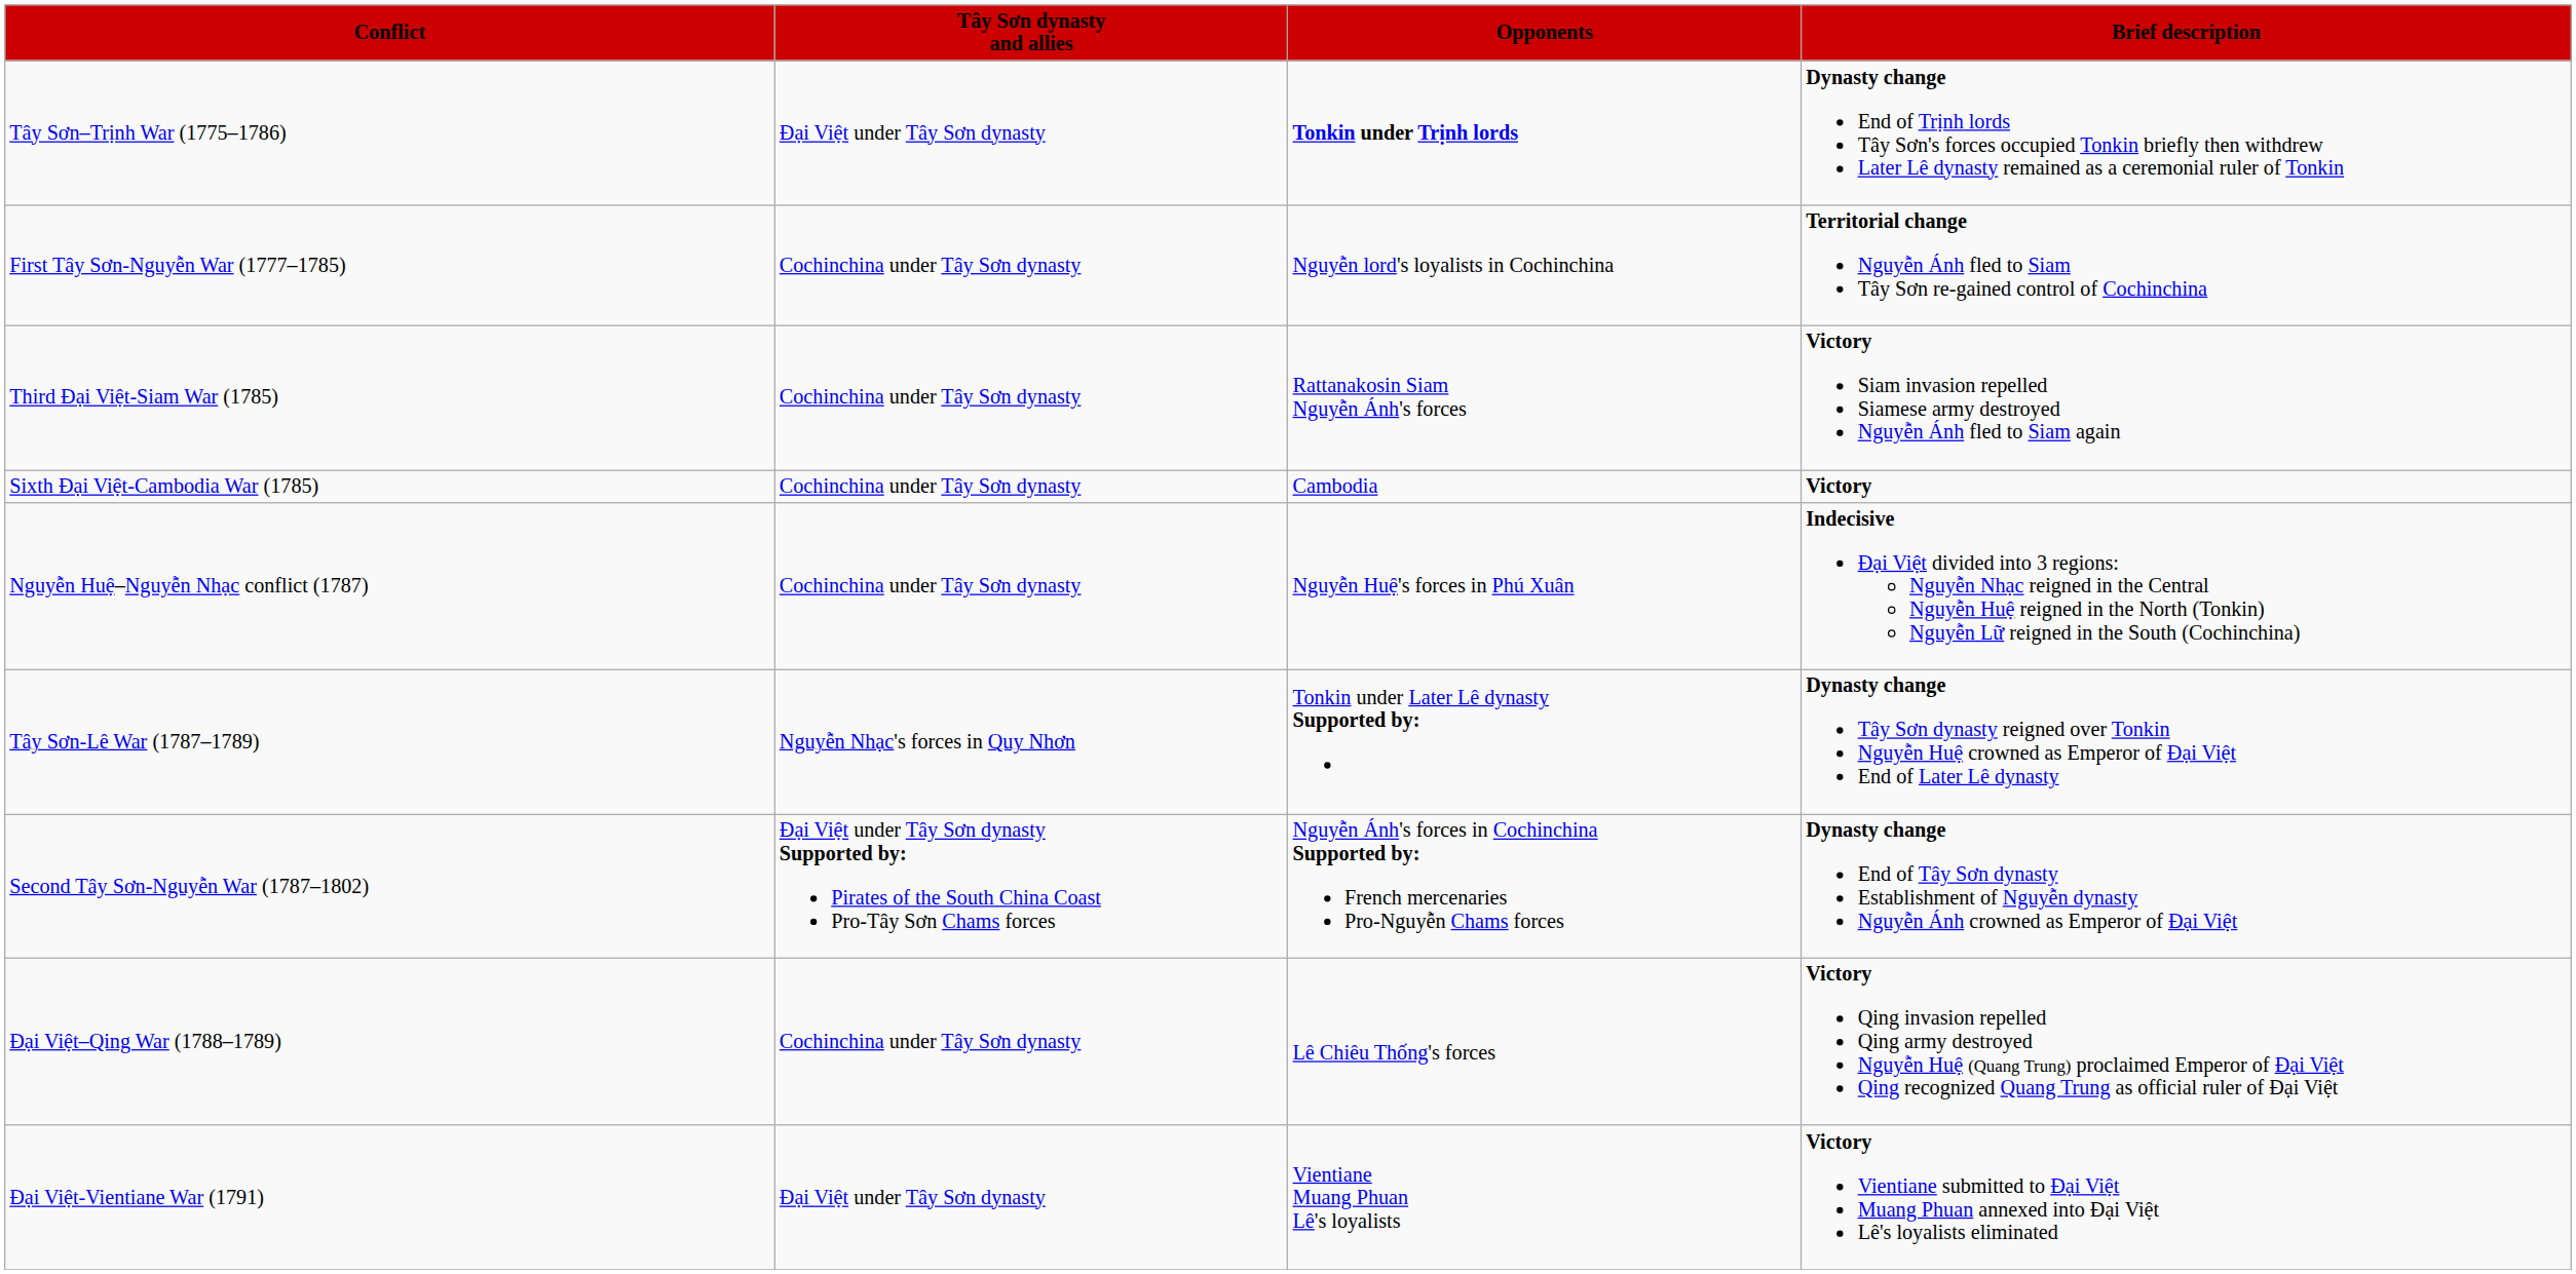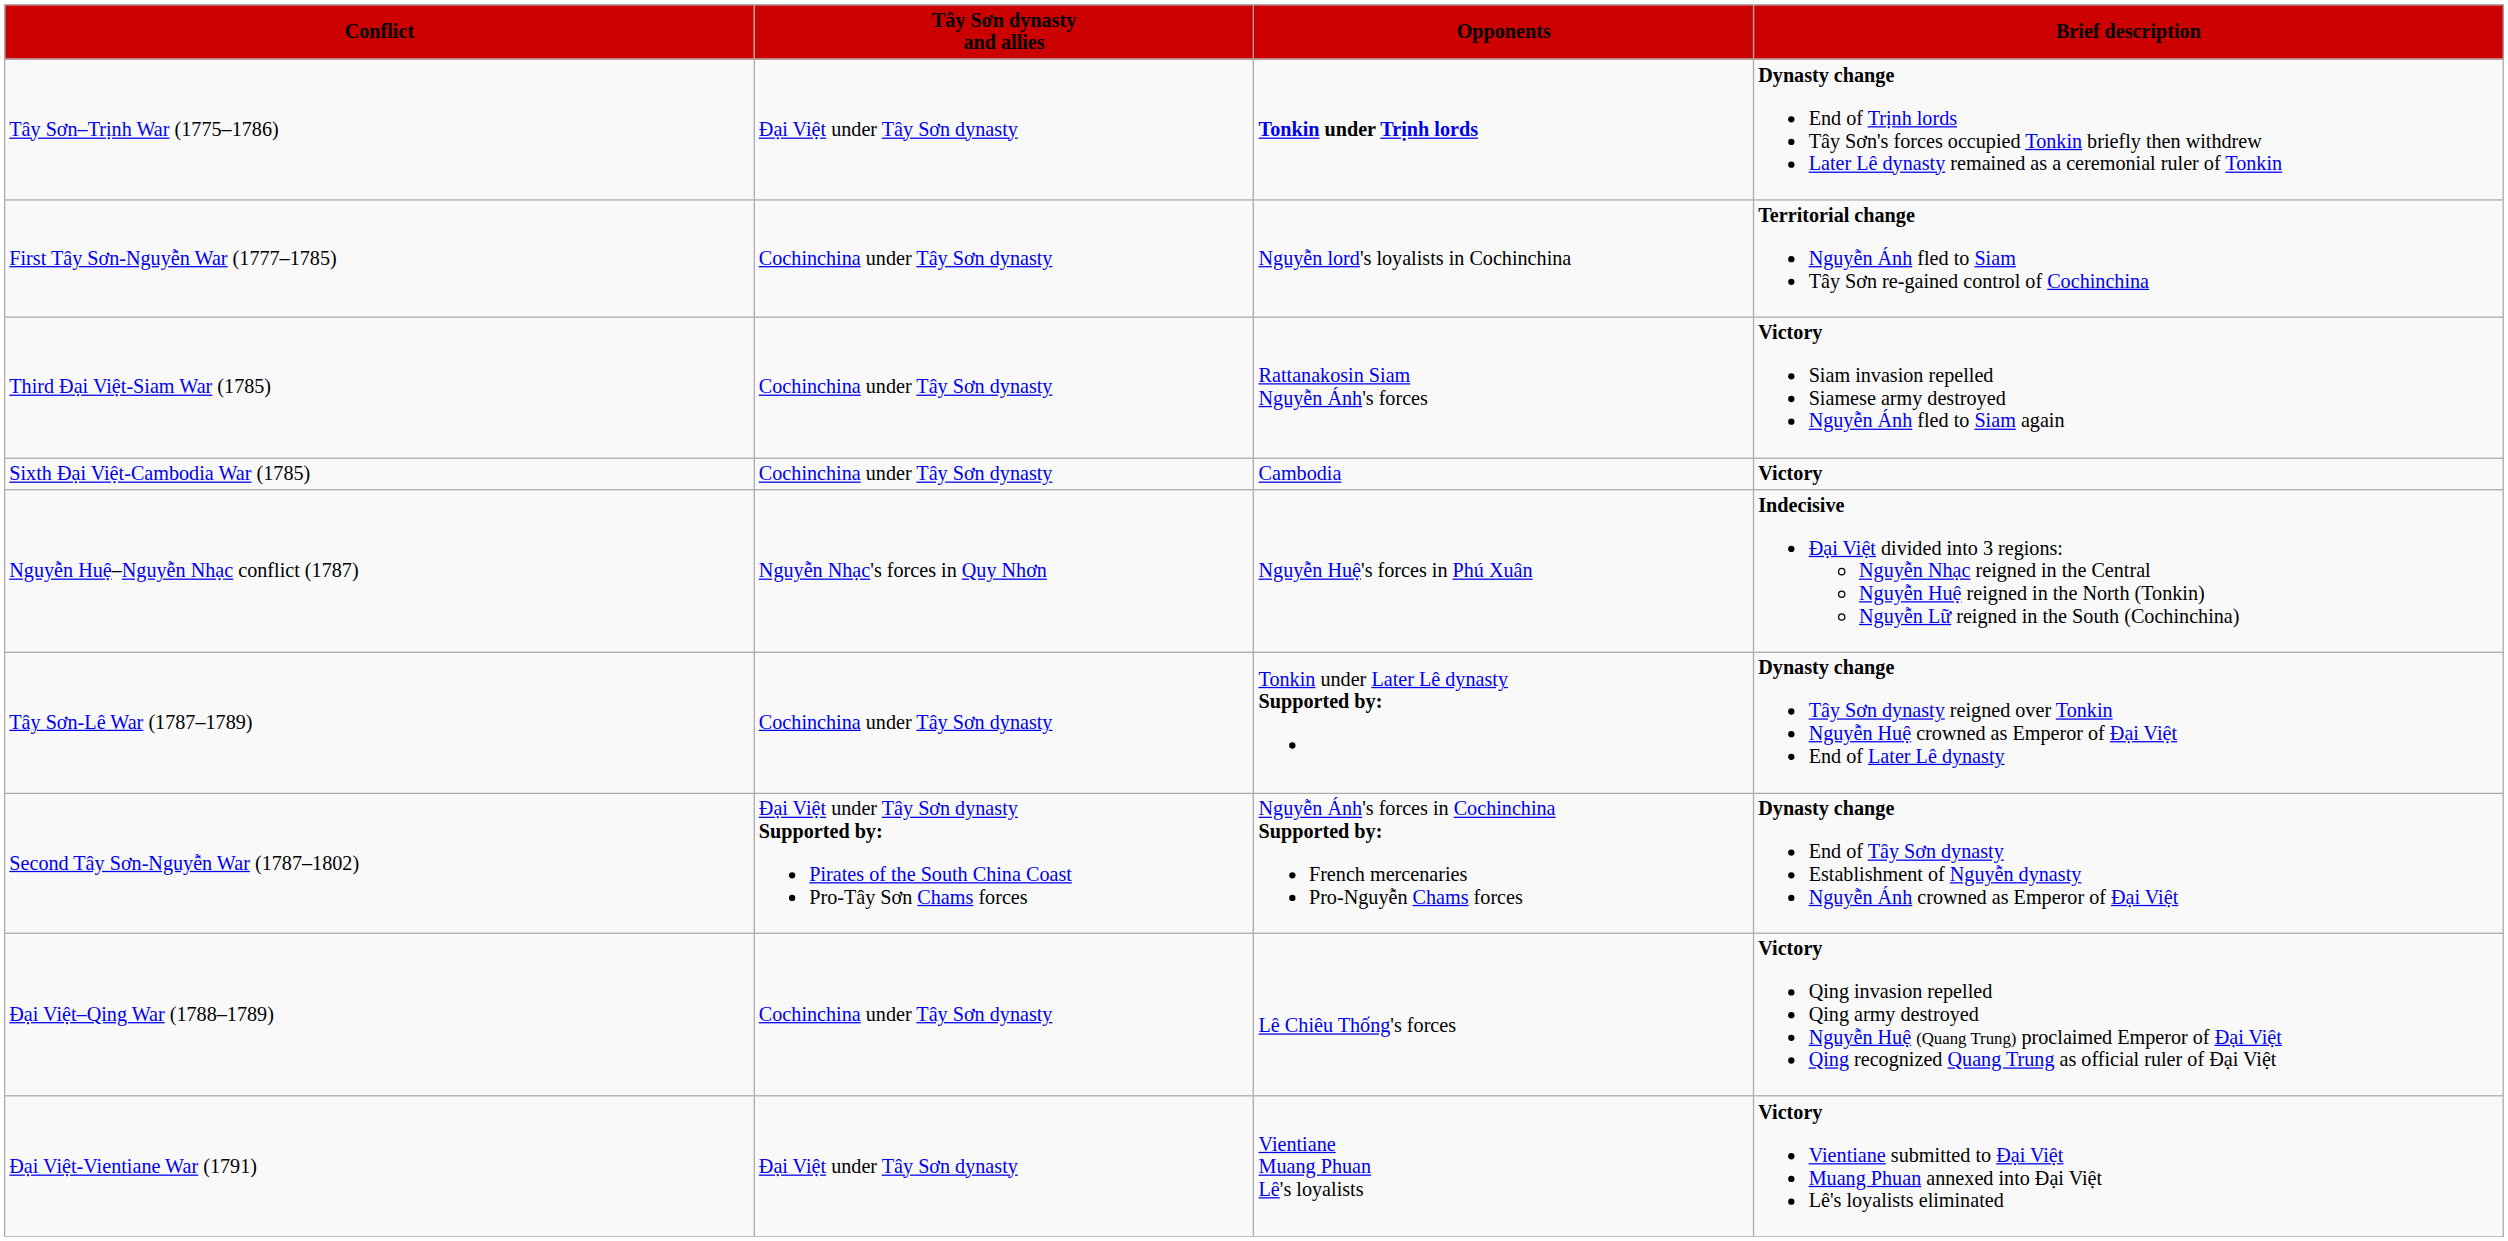Nguyễn Huệ–Nguyễn Nhạc conflict (1787) | Tây Sơn dynasty and allies: Cochinchina under Tây Sơn dynasty -> Nguyễn Nhạc's forces in Quy Nhơn
Tây Sơn-Lê War (1787–1789) | Tây Sơn dynasty and allies: Nguyễn Nhạc's forces in Quy Nhơn -> Cochinchina under Tây Sơn dynasty
